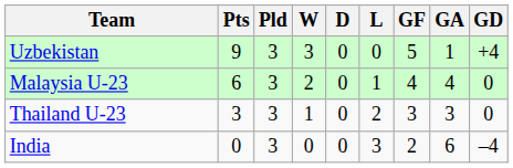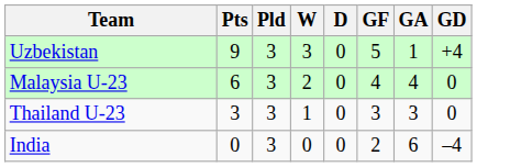- column: L | 0 | 1 | 2 | 3
